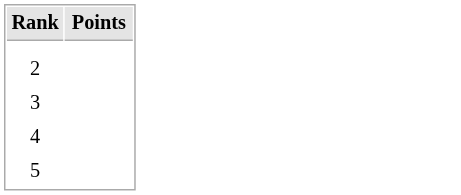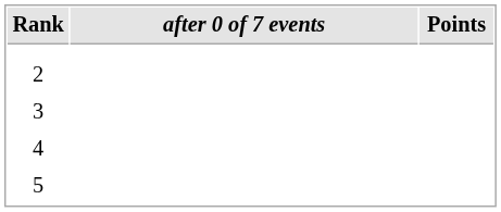+ column: after 0 of 7 events
